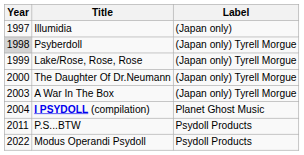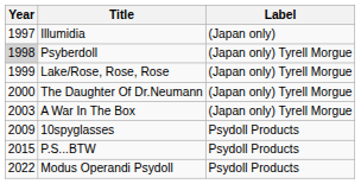- row: 2004 | I PSYDOLL (compilation) | Planet Ghost Music
+ row: 2009 | 10spyglasses | Psydoll Products
P.S...BTW | Year: 2011 -> 2015
